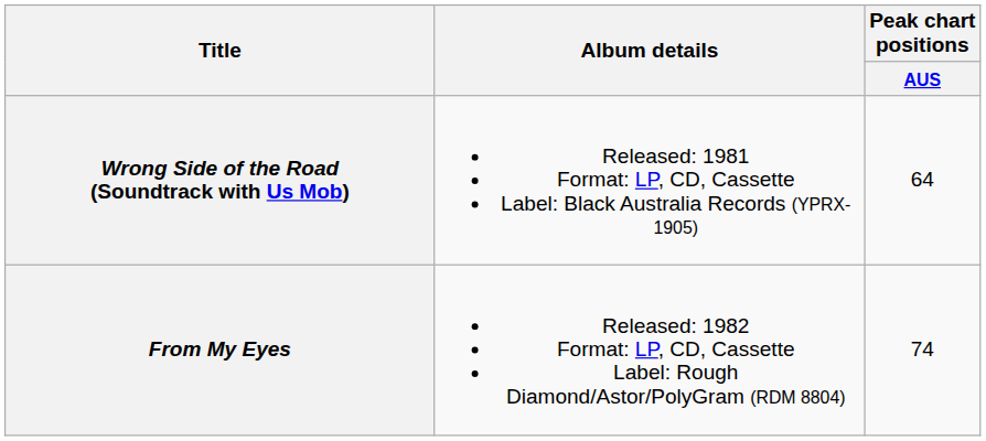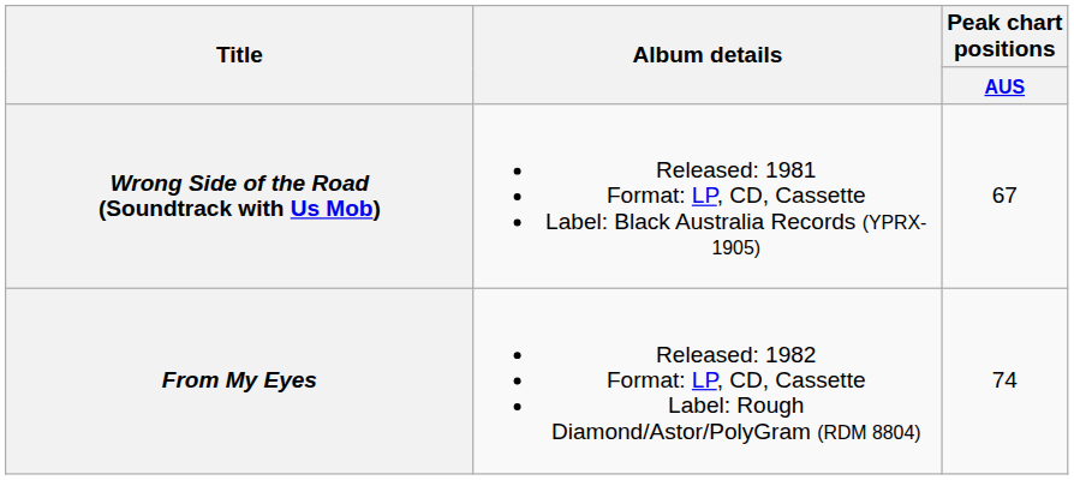Wrong Side of the Road (Soundtrack with Us Mob) | Peak chart positions / AUS: 64 -> 67
